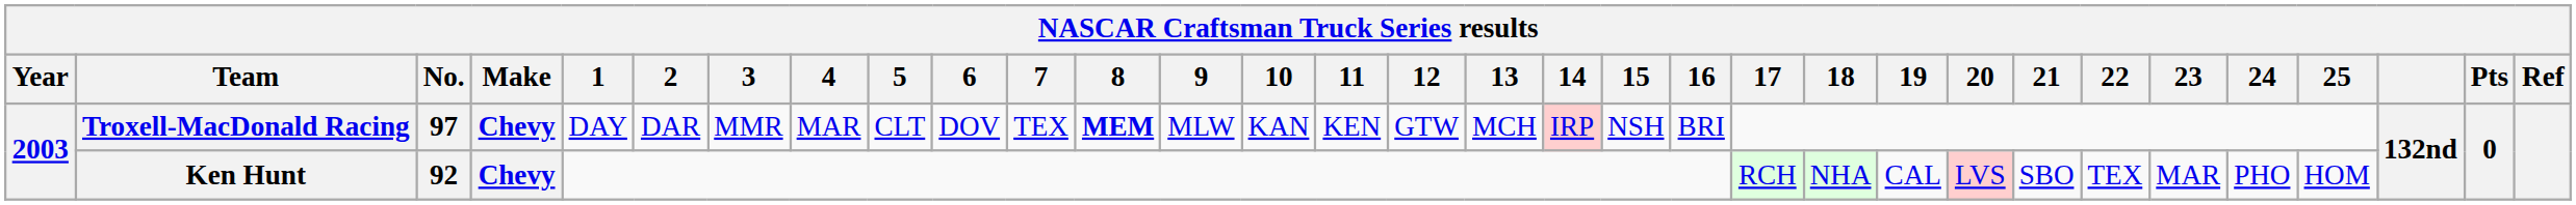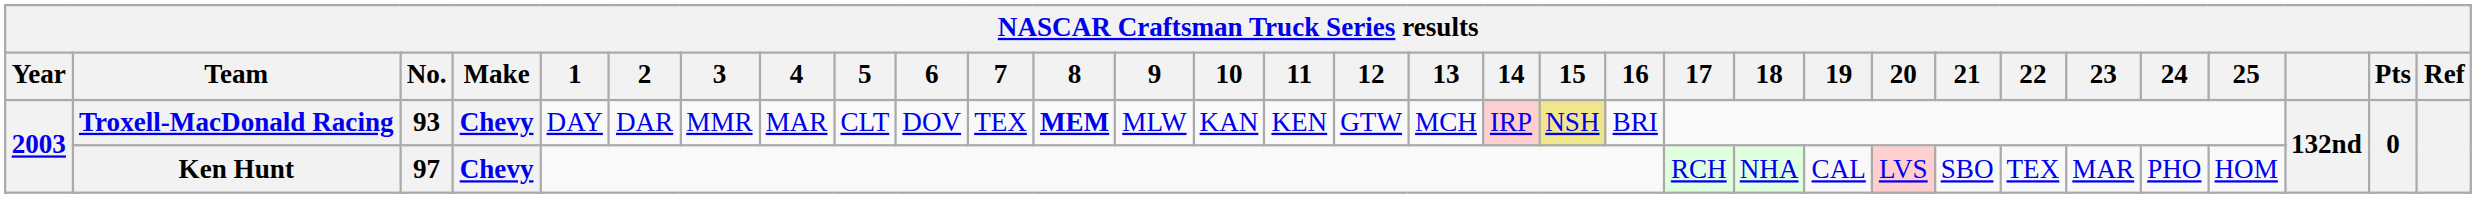Troxell-MacDonald Racing | No.: 97 -> 93
Troxell-MacDonald Racing | 15: no background -> khaki background
Ken Hunt | No.: 92 -> 97
